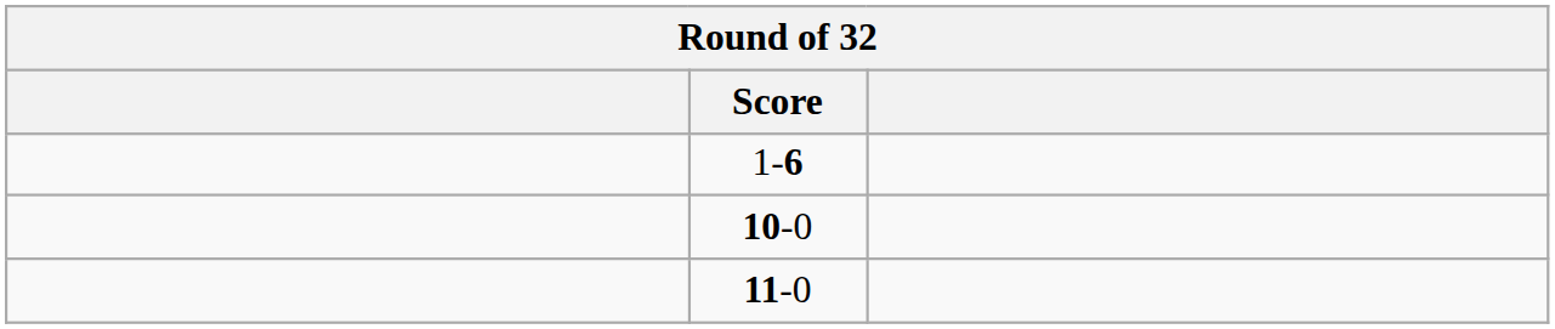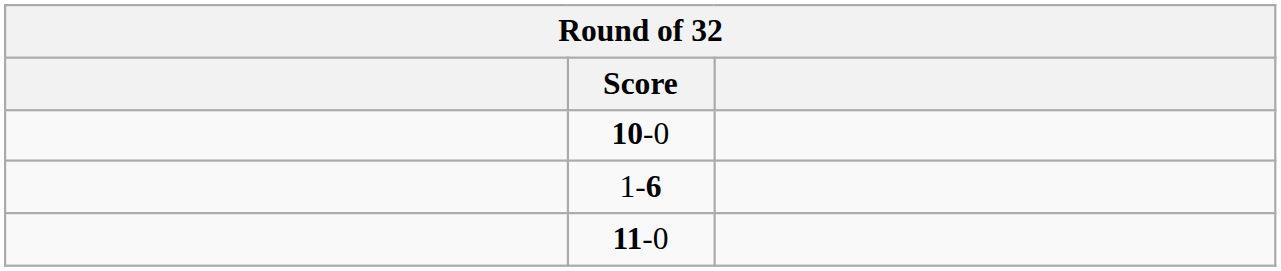rows swapped: 1-6 <-> 10-0
